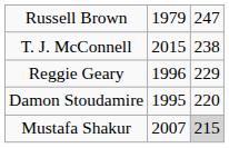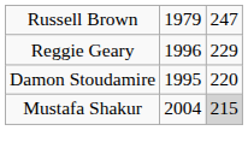- row: T. J. McConnell | 2015 | 238
Mustafa Shakur | column 2: 2007 -> 2004
